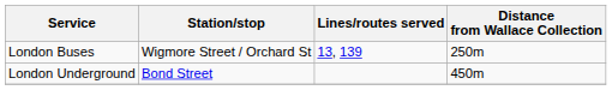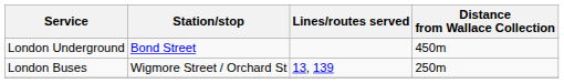rows swapped: London Buses <-> London Underground
